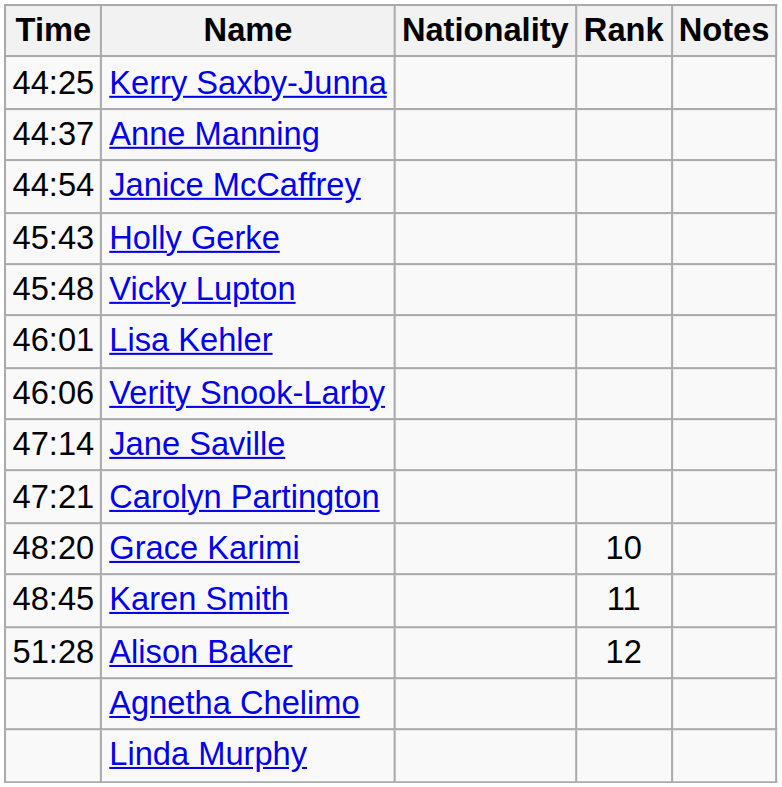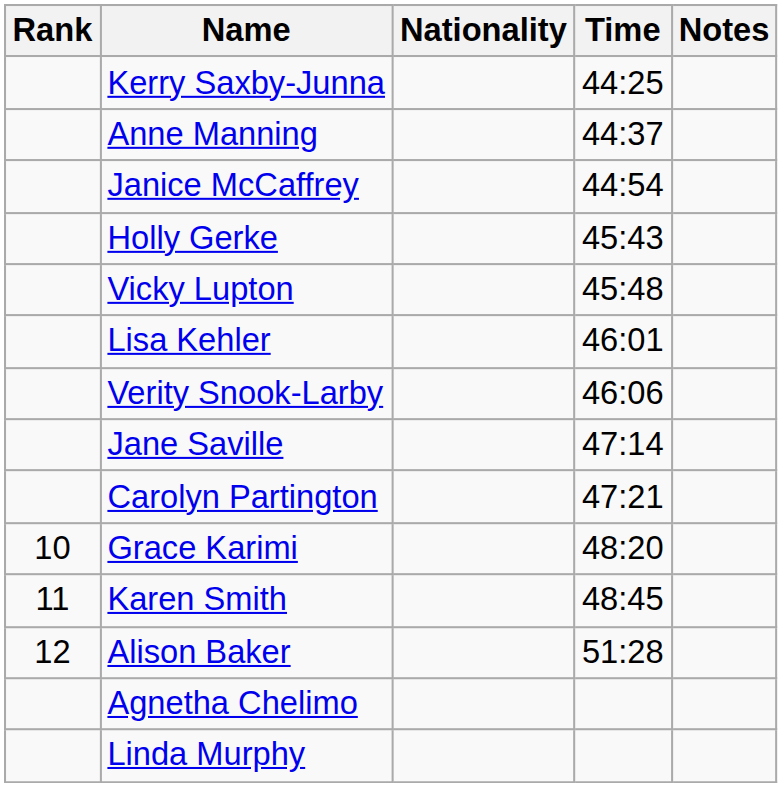columns swapped: Rank <-> Time
